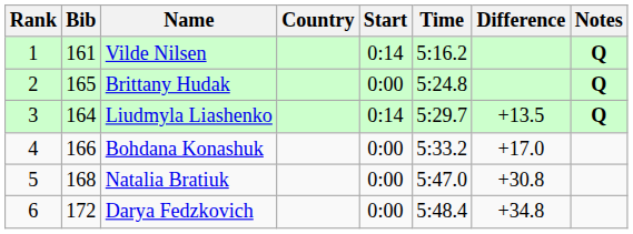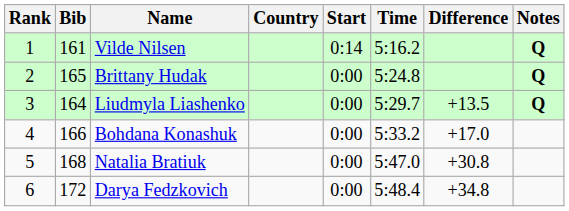Liudmyla Liashenko | Start: 0:14 -> 0:00
